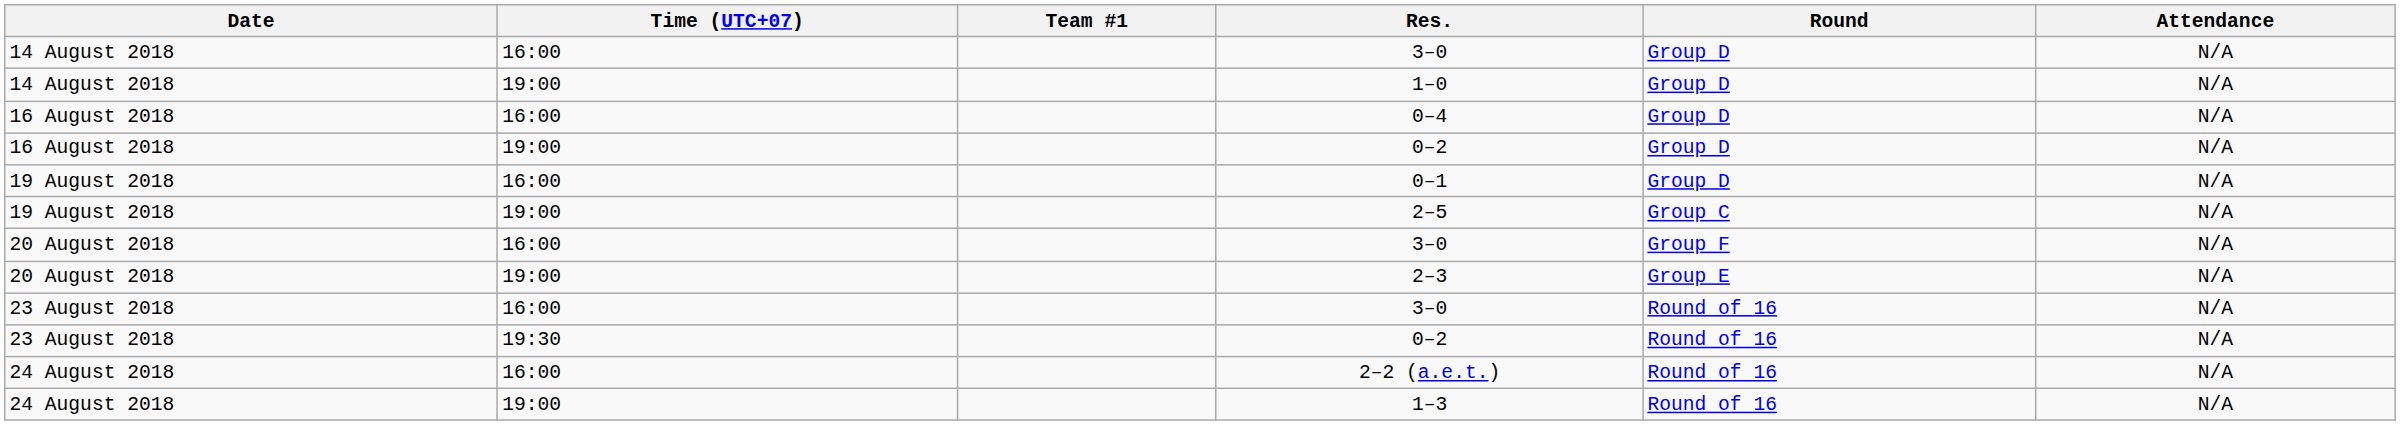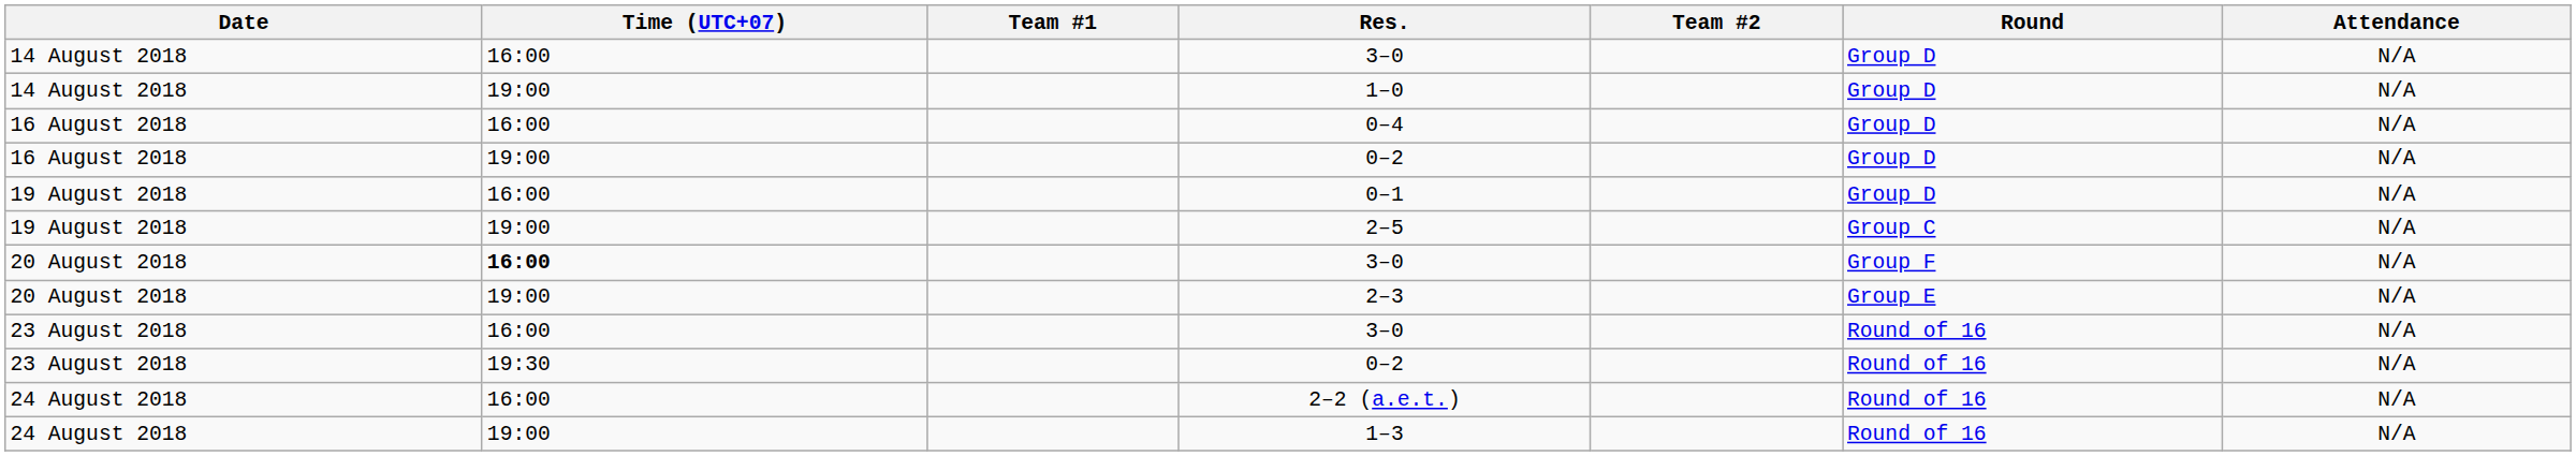+ column: Team #2
20 August 2018 / 3–0 | Time (UTC+07): normal -> bold
